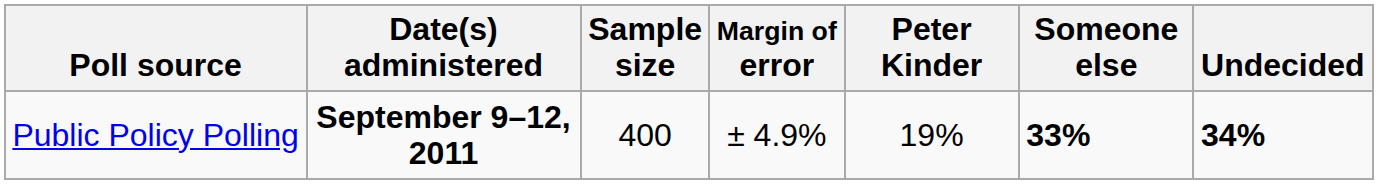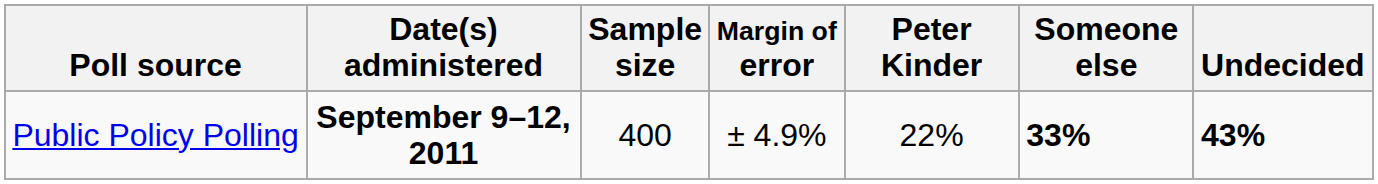Public Policy Polling | Peter Kinder: 19% -> 22%
Public Policy Polling | Undecided: 34% -> 43%
